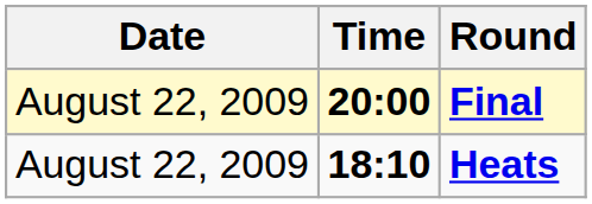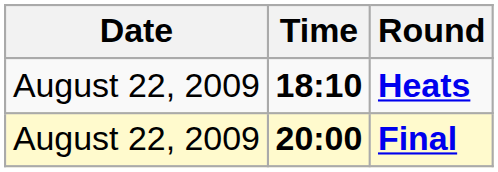rows swapped: Heats <-> Final
